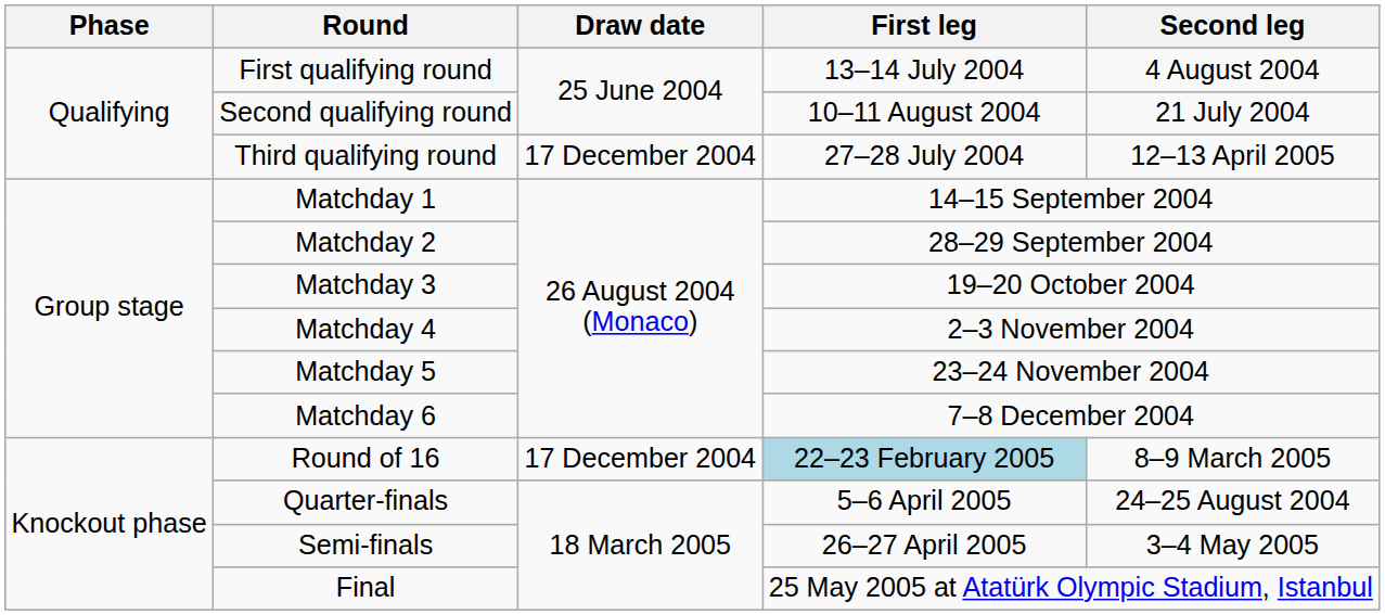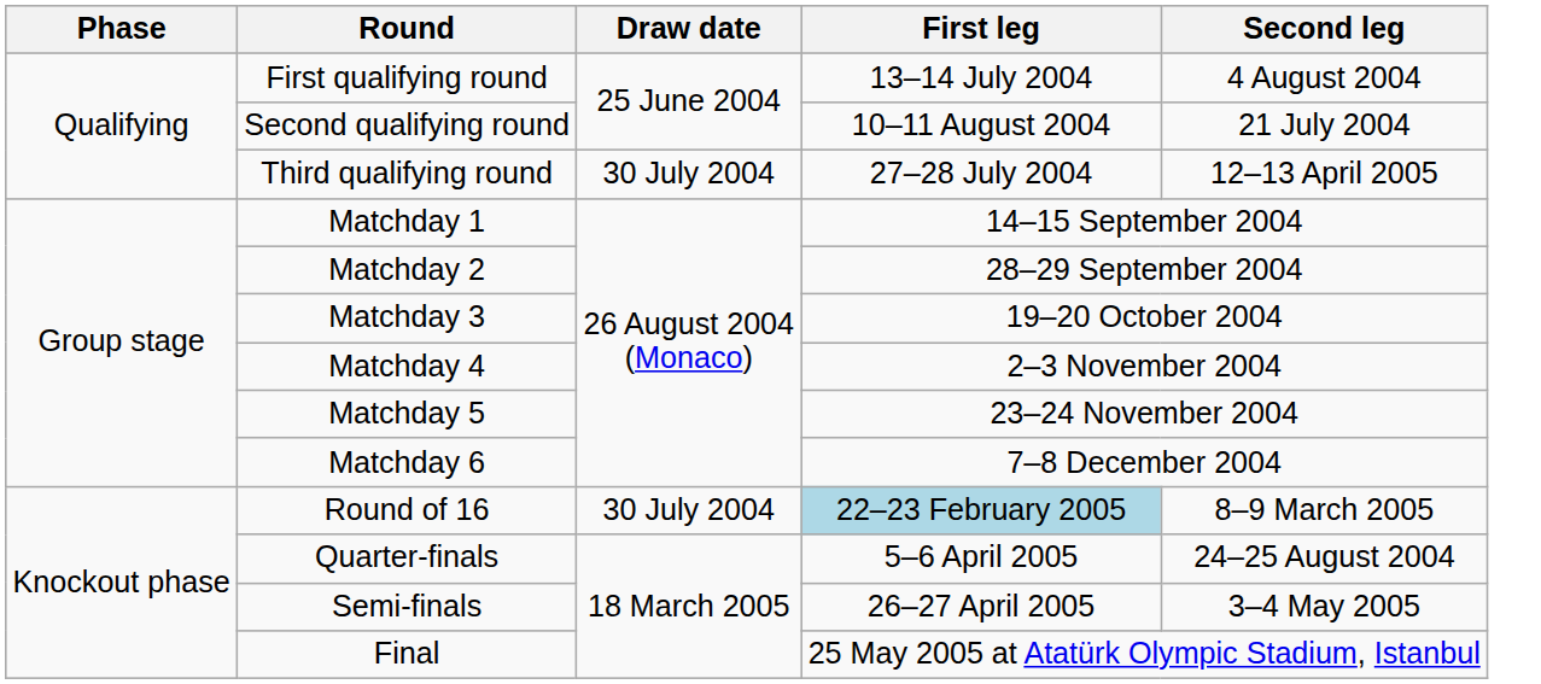Third qualifying round | Draw date: 17 December 2004 -> 30 July 2004
Round of 16 | Draw date: 17 December 2004 -> 30 July 2004
